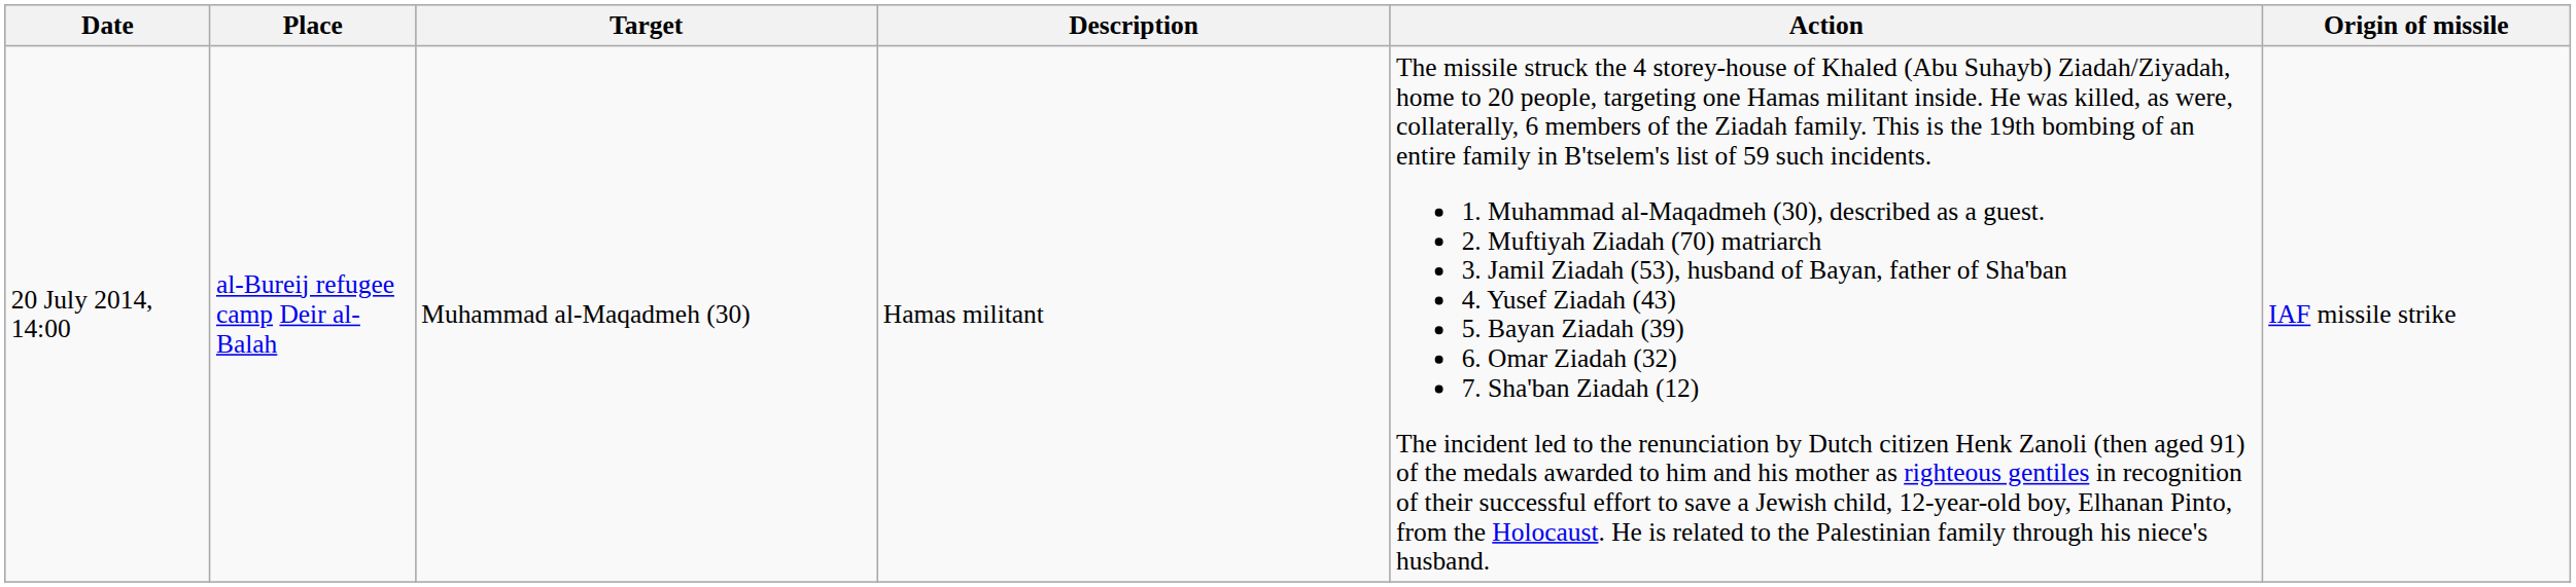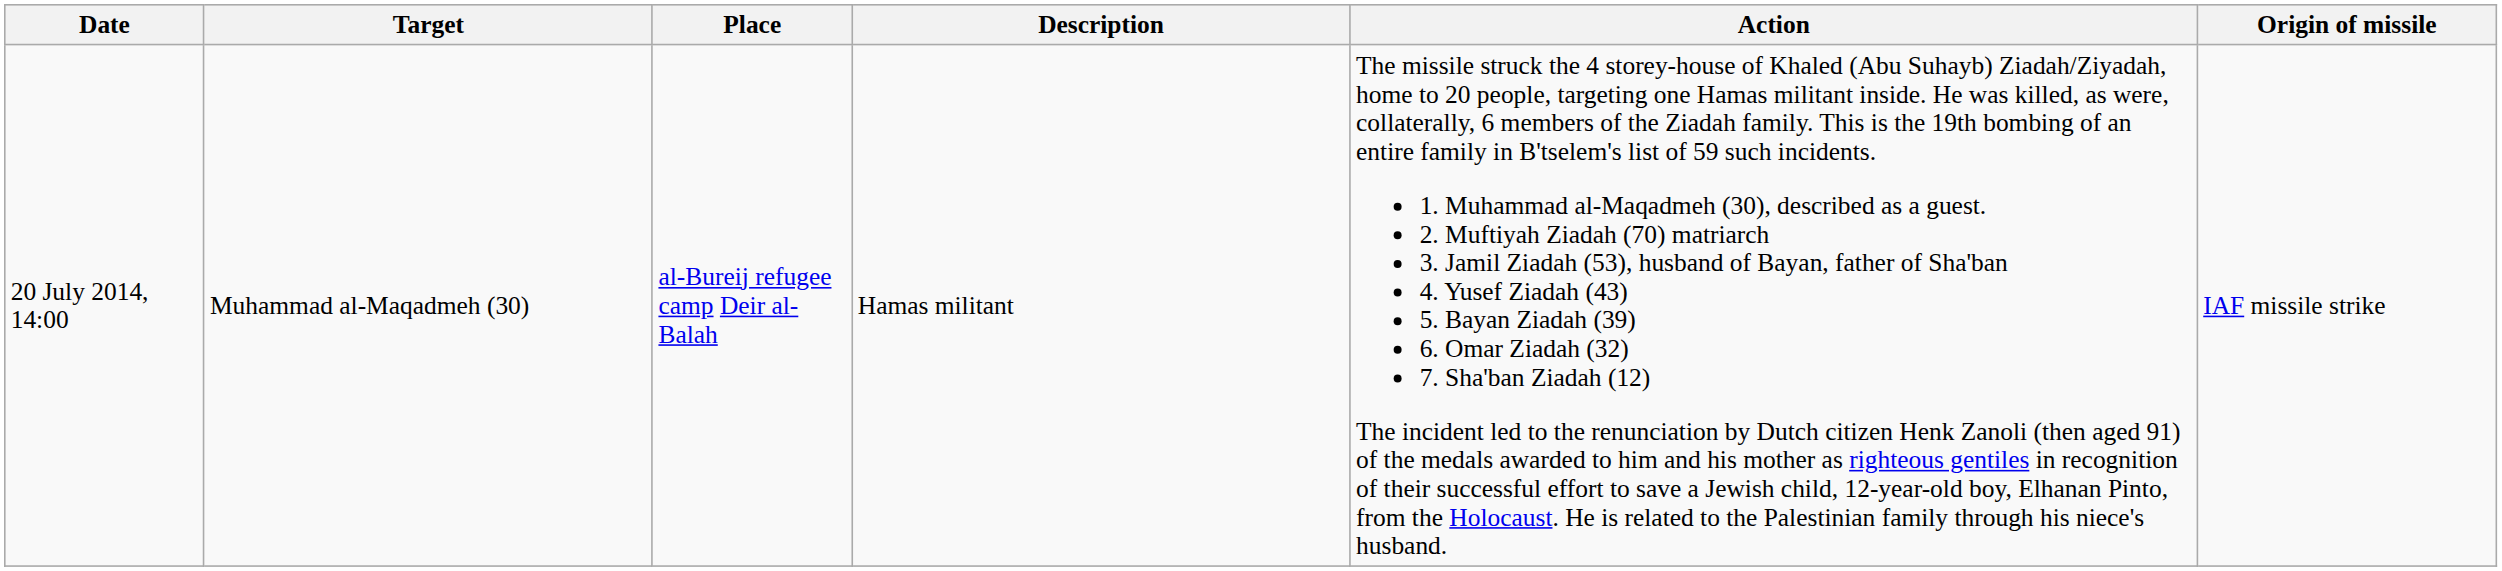columns swapped: Place <-> Target
